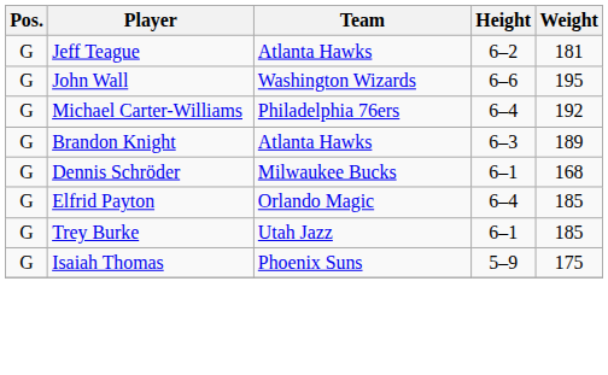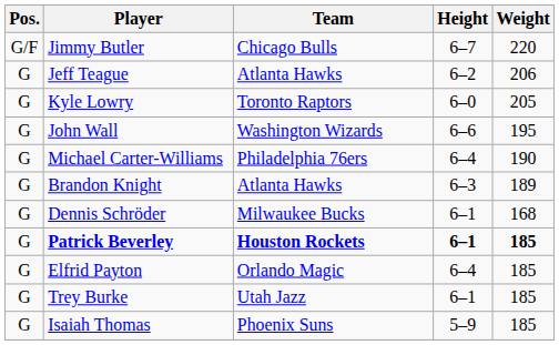+ row: G/F | Jimmy Butler | Chicago Bulls | 6–7 | 220
Jeff Teague | Weight: 181 -> 206
+ row: G | Kyle Lowry | Toronto Raptors | 6–0 | 205
Michael Carter-Williams | Weight: 192 -> 190
+ row: G | Patrick Beverley | Houston Rockets | 6–1 | 185
Isaiah Thomas | Weight: 175 -> 185
